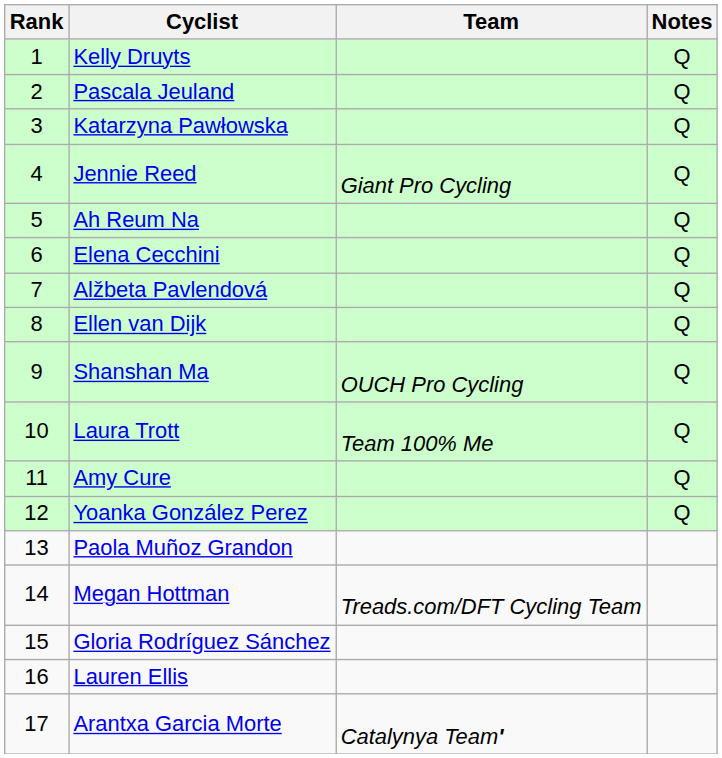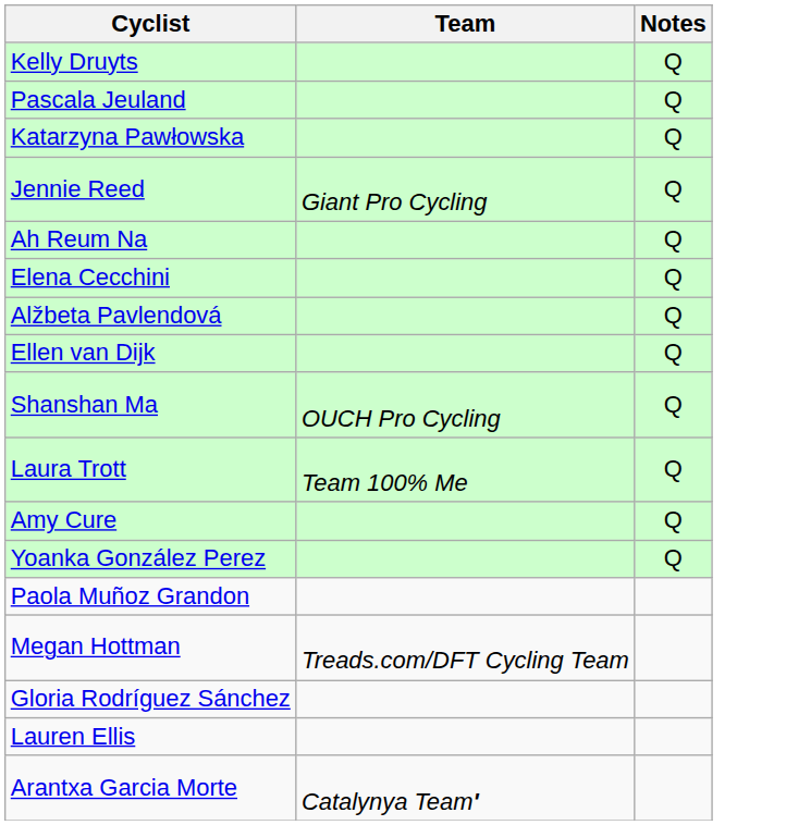- column: Rank | 1 | 2 | 3 | 4 | 5 | 6 | 7 | 8 | 9 | 10 | 11 | 12 | 13 | 14 | 15 | 16 | 17
